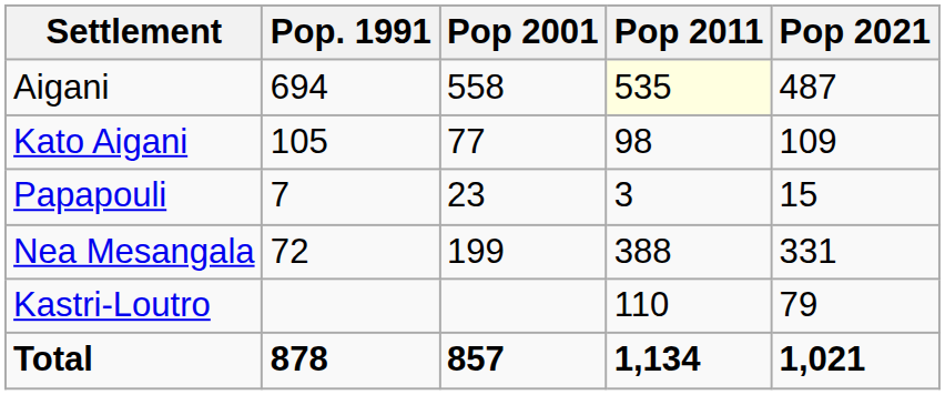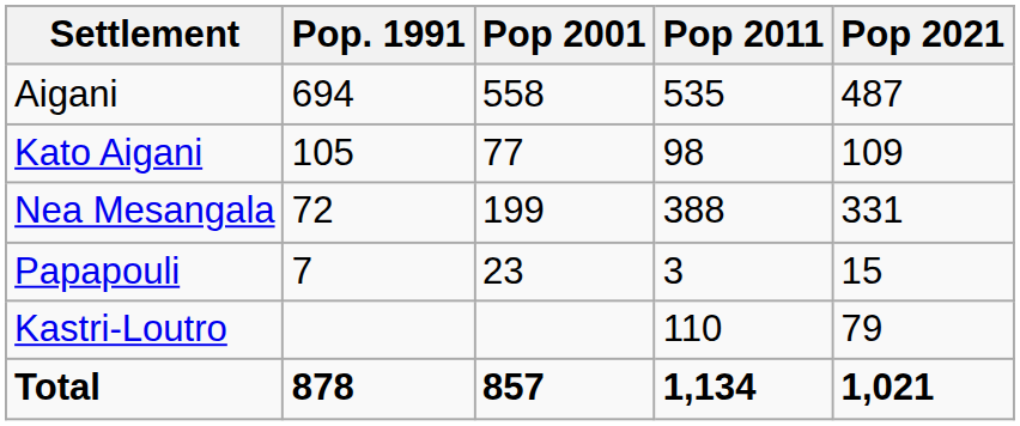Aigani | Pop 2011: lightyellow background -> no background
rows swapped: Papapouli <-> Nea Mesangala
